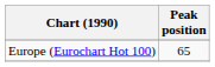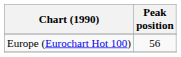Europe (Eurochart Hot 100) | Peak position: 65 -> 56
